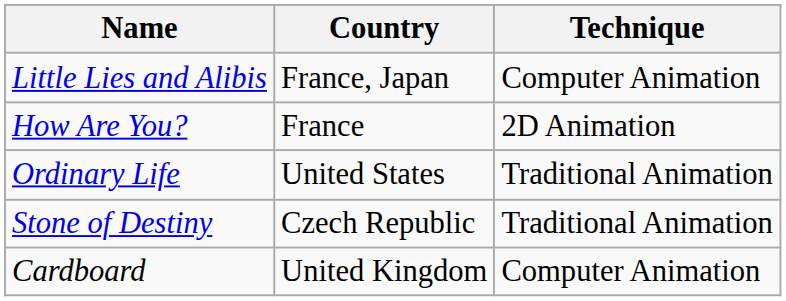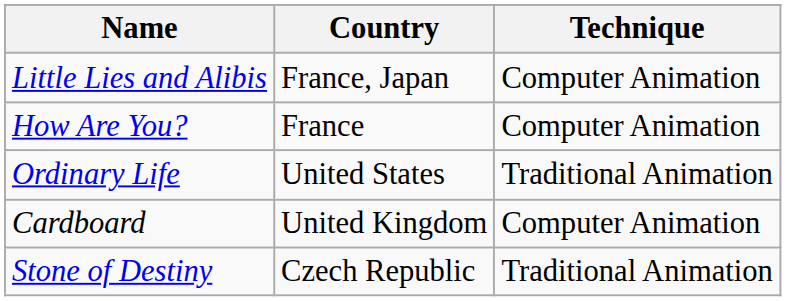How Are You? | Technique: 2D Animation -> Computer Animation
rows swapped: Stone of Destiny <-> Cardboard
